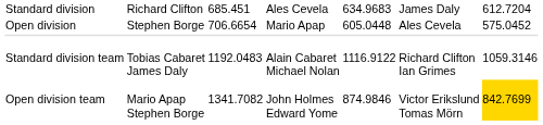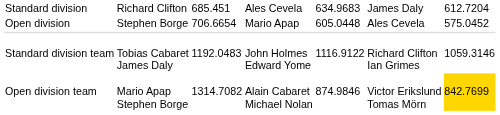Standard division team | column 4: Alain Cabaret Michael Nolan -> John Holmes Edward Yome
Open division team | column 3: 1341.7082 -> 1314.7082
Open division team | column 4: John Holmes Edward Yome -> Alain Cabaret Michael Nolan
